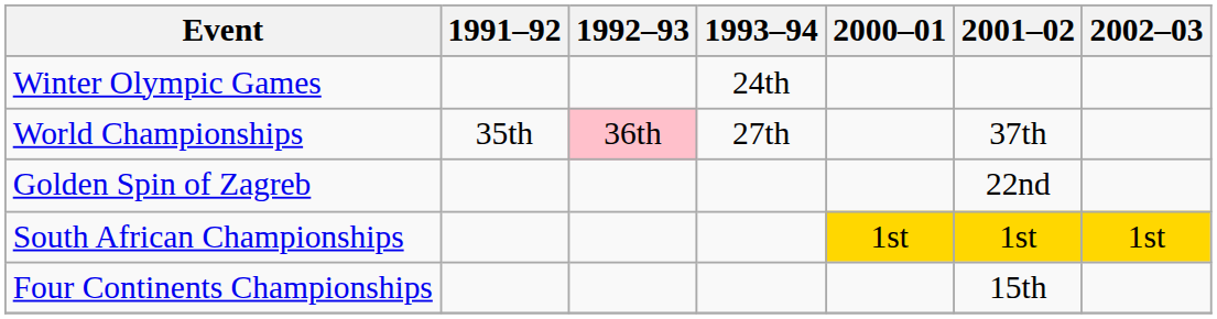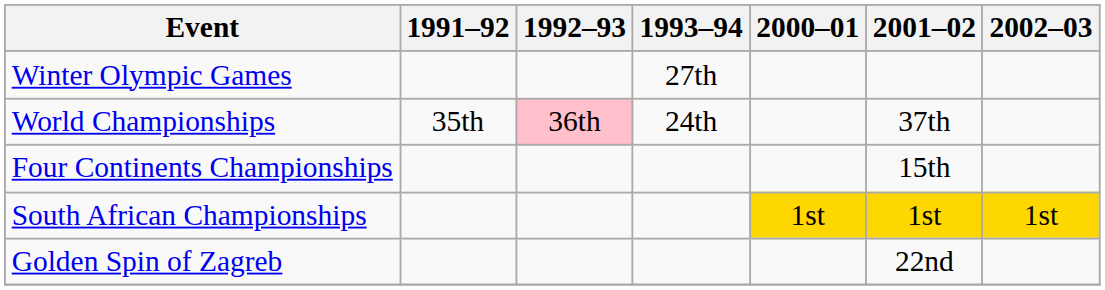Winter Olympic Games | 1993–94: 24th -> 27th
World Championships | 1993–94: 27th -> 24th
rows swapped: Four Continents Championships <-> Golden Spin of Zagreb
